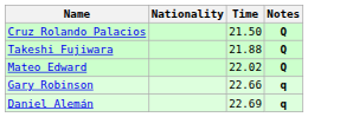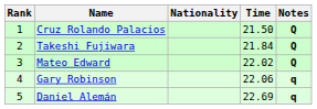+ column: Rank | 1 | 2 | 3 | 4 | 5
Takeshi Fujiwara | Time: 21.88 -> 21.84
Gary Robinson | Time: 22.66 -> 22.06
